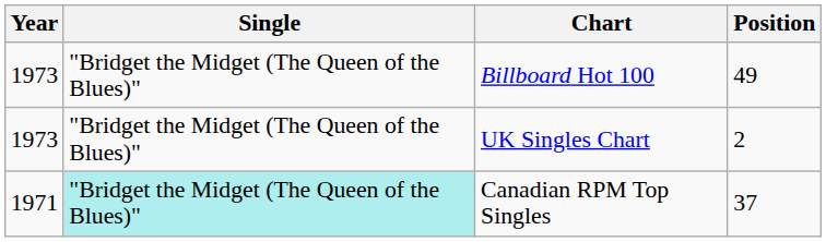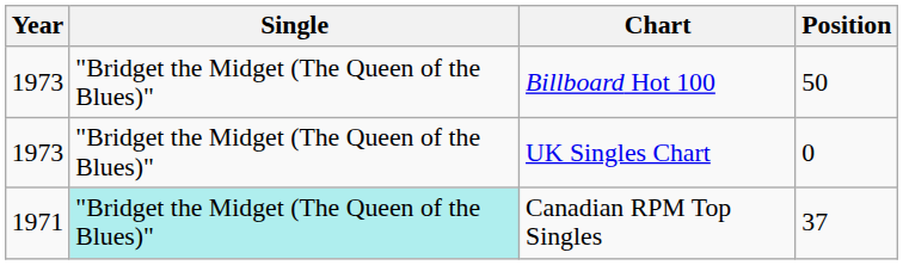Billboard Hot 100 | Position: 49 -> 50
UK Singles Chart | Position: 2 -> 0
